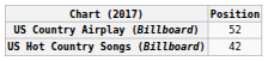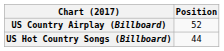US Hot Country Songs (Billboard) | Position: 42 -> 44
